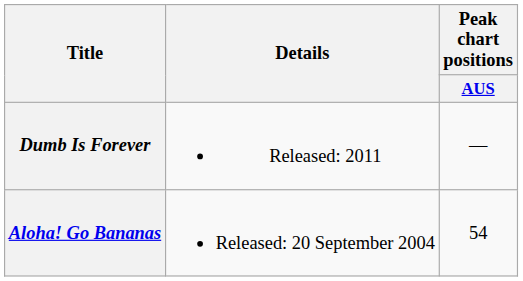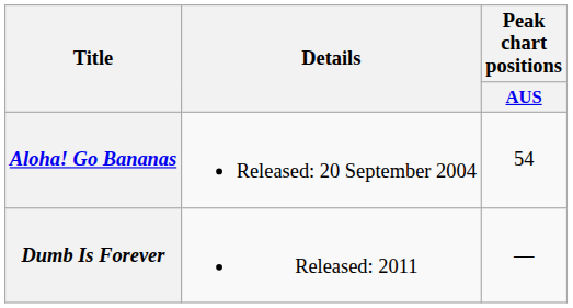rows swapped: Aloha! Go Bananas <-> Dumb Is Forever
